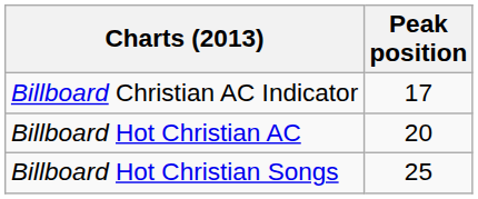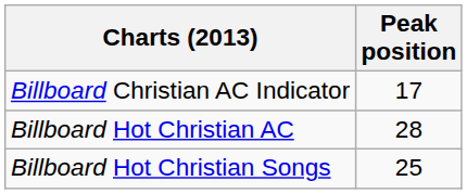Billboard Hot Christian AC | Peak position: 20 -> 28
